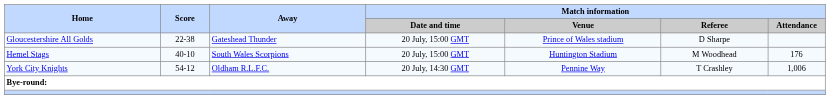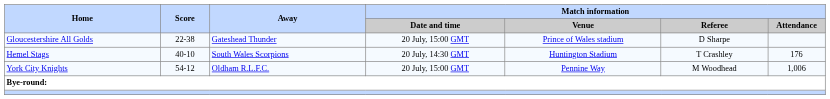Hemel Stags | Match information / Date and time: 20 July, 15:00 GMT -> 20 July, 14:30 GMT
Hemel Stags | Match information / Referee: M Woodhead -> T Crashley
York City Knights | Match information / Date and time: 20 July, 14:30 GMT -> 20 July, 15:00 GMT
York City Knights | Match information / Referee: T Crashley -> M Woodhead
